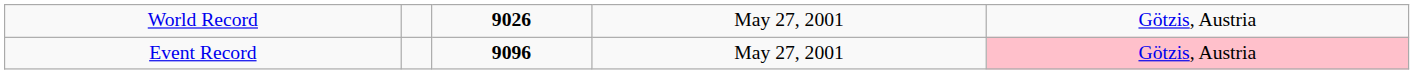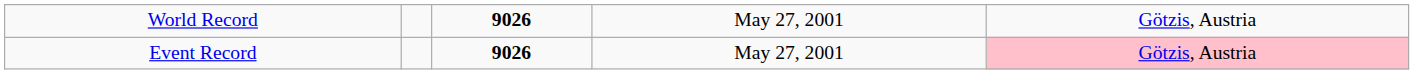Event Record | column 3: 9096 -> 9026
